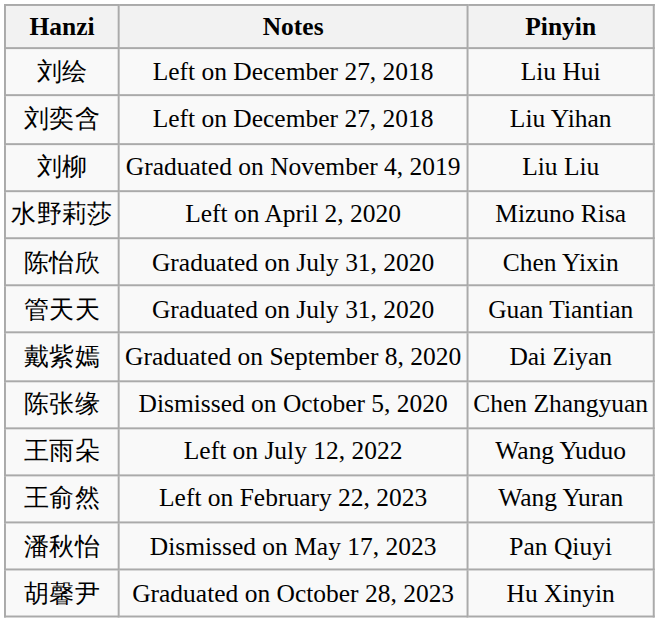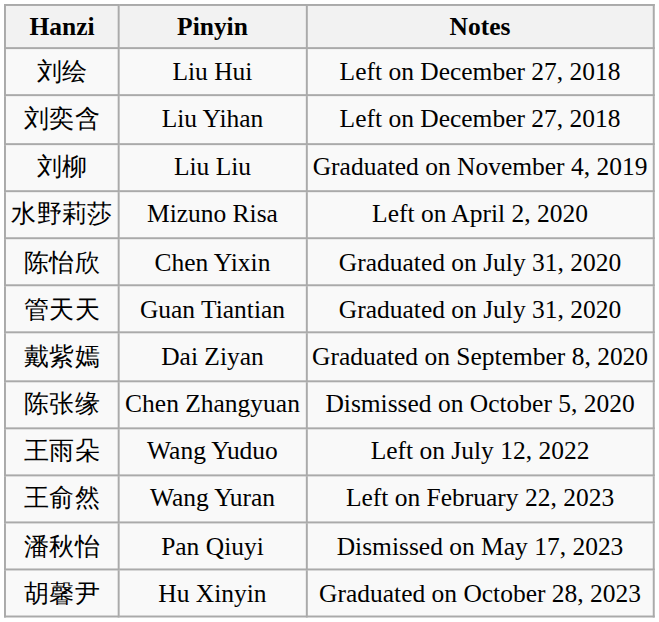columns swapped: Pinyin <-> Notes
